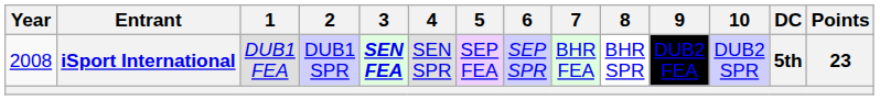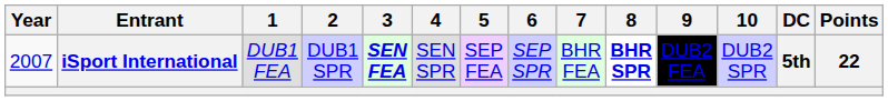iSport International | Year: 2008 -> 2007
iSport International | 8: normal -> bold
iSport International | Points: 23 -> 22
